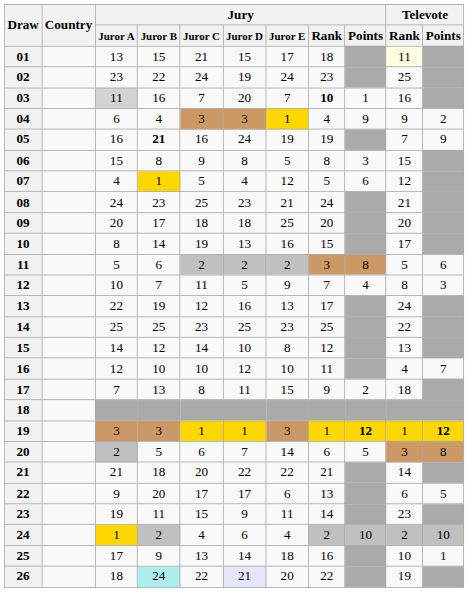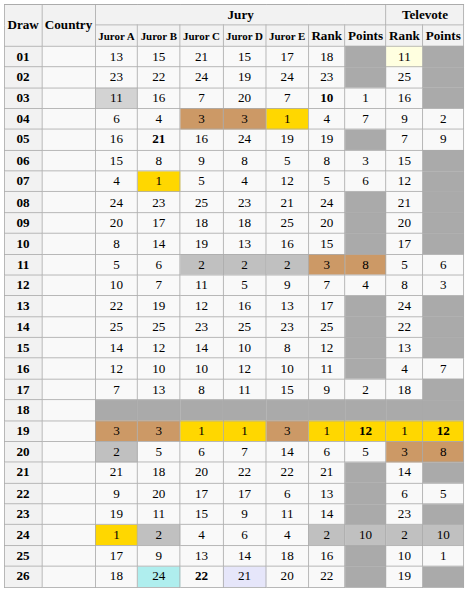04 | Jury / Points: 9 -> 7
26 | Jury / Juror C: normal -> bold
